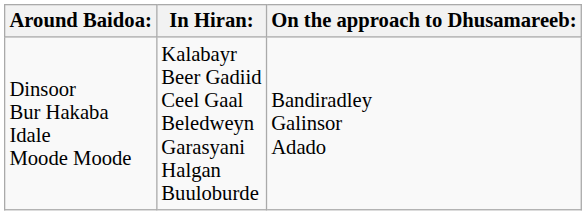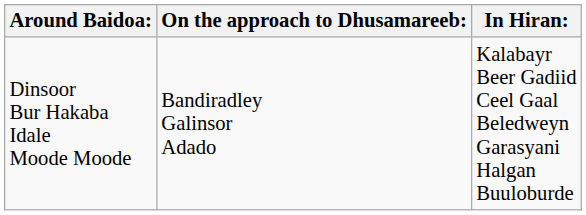columns swapped: On the approach to Dhusamareeb: <-> In Hiran:
